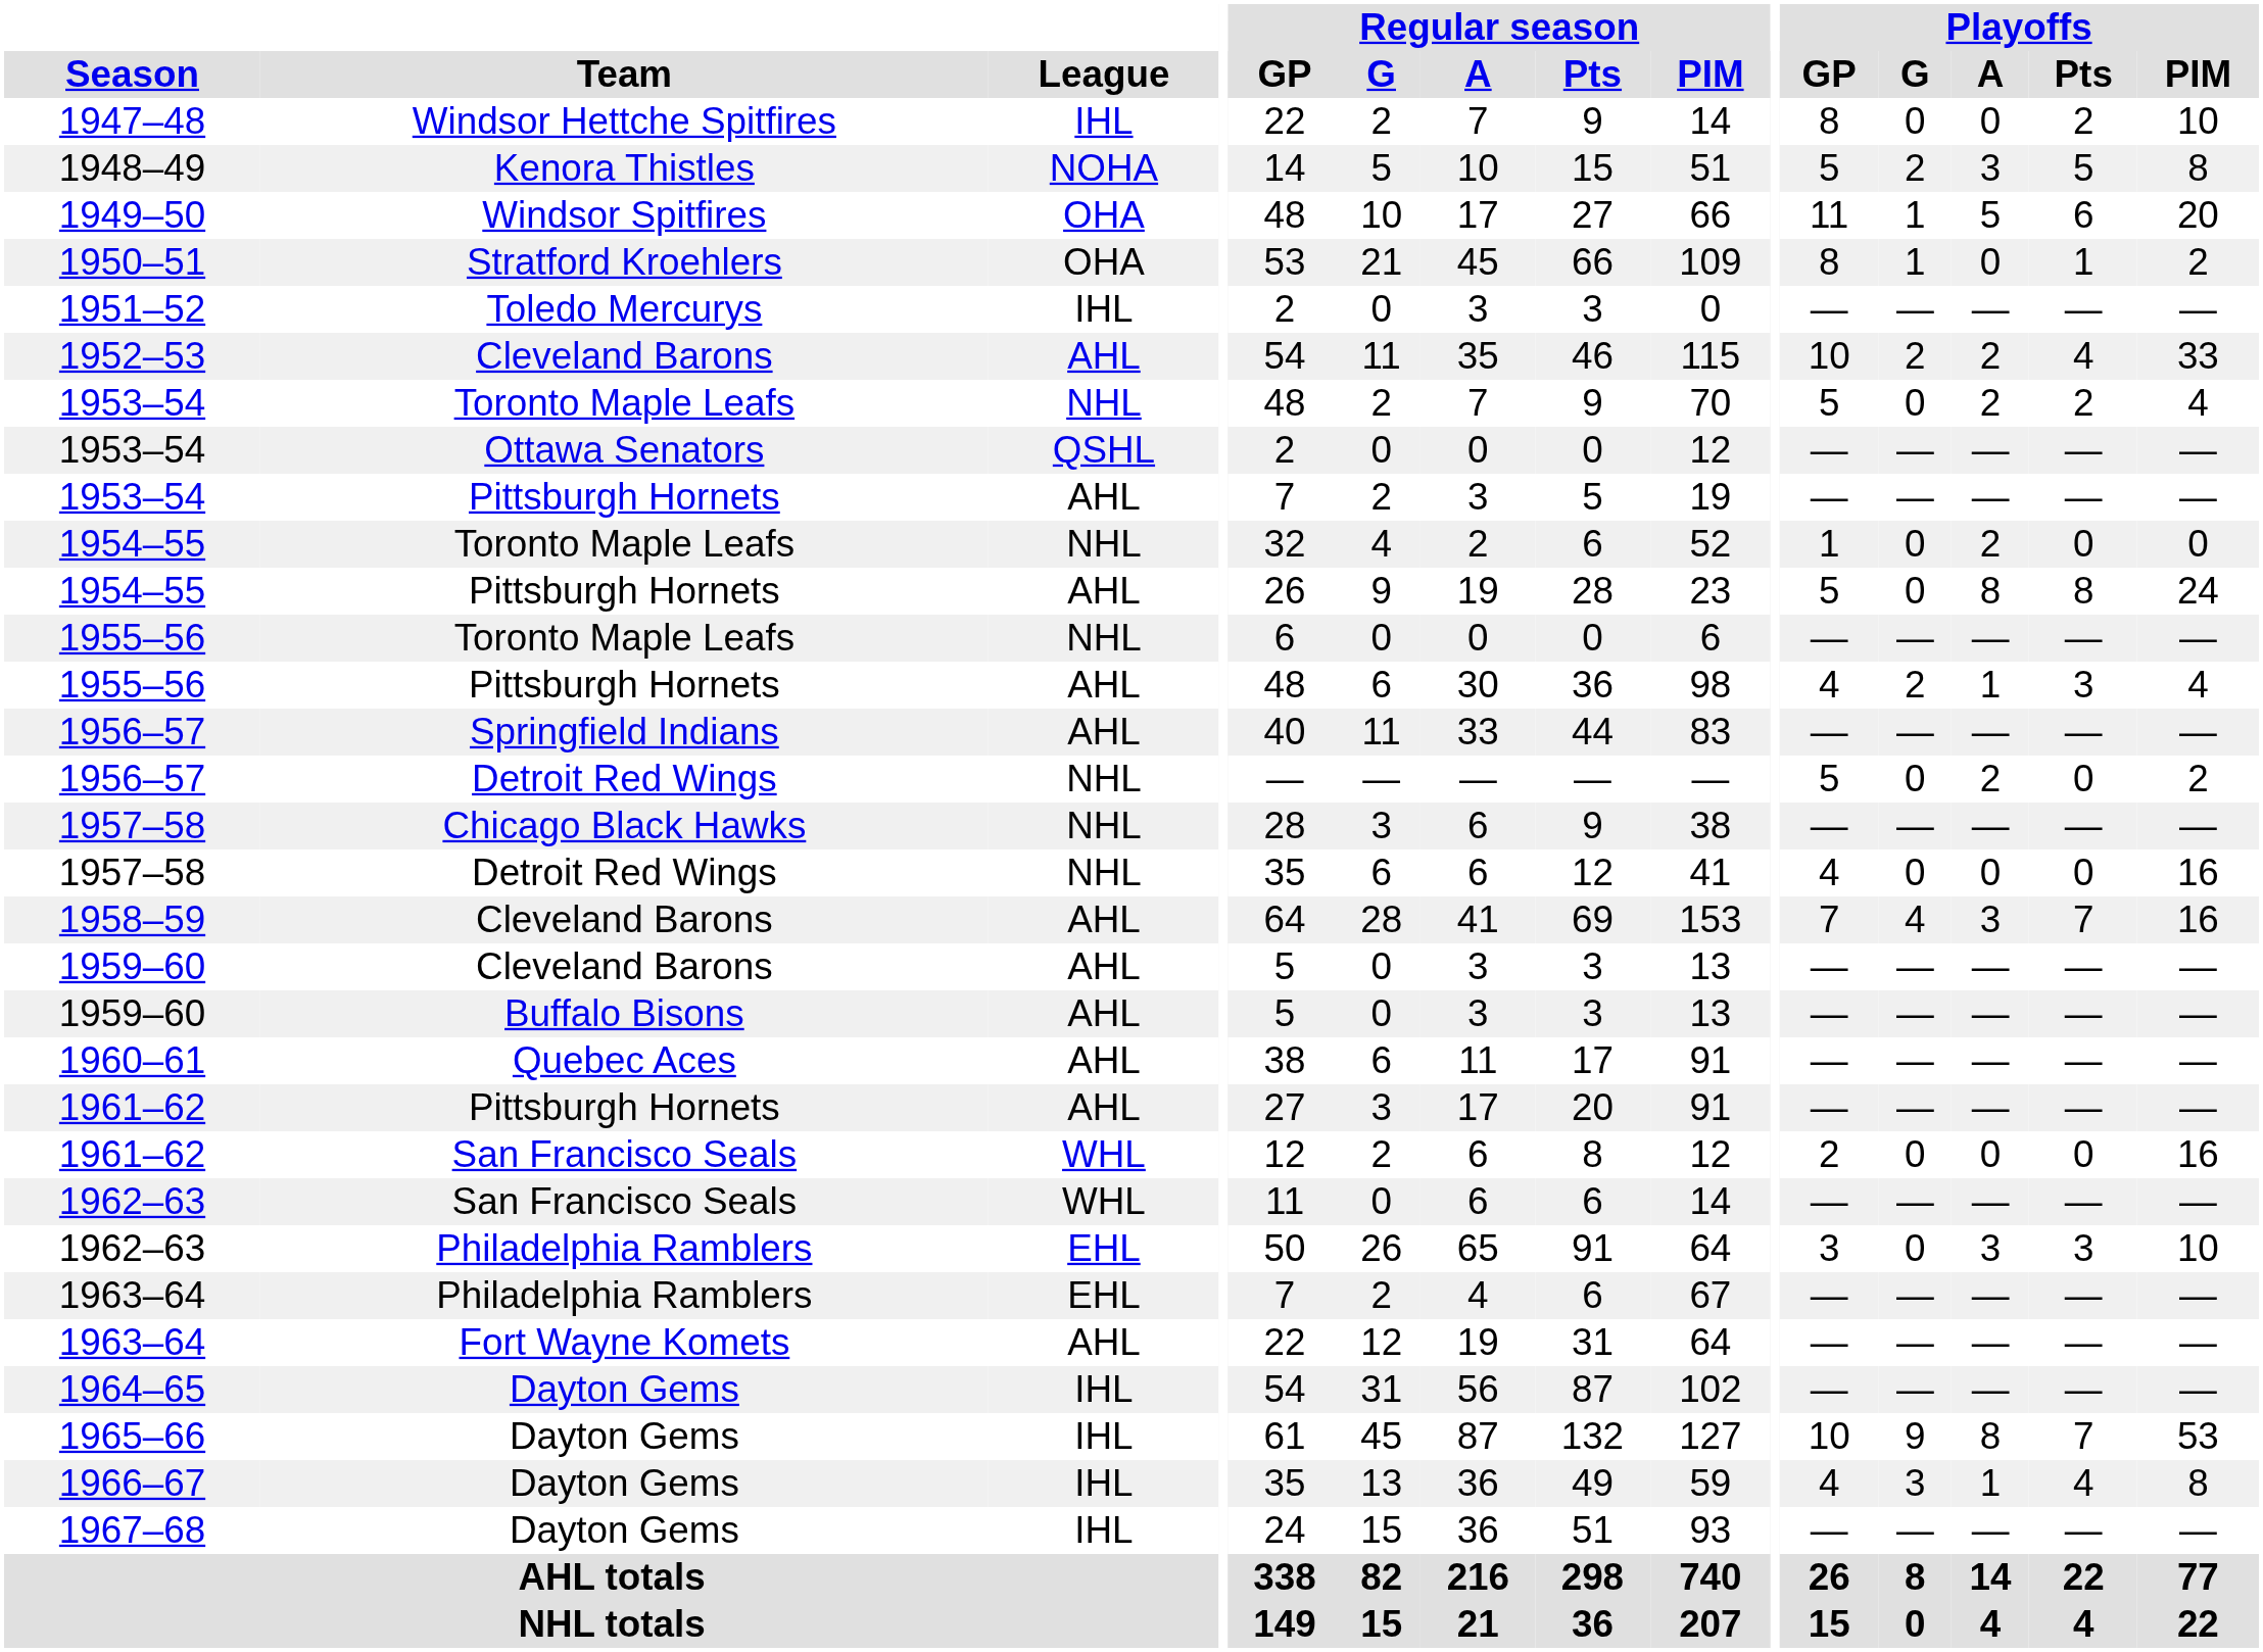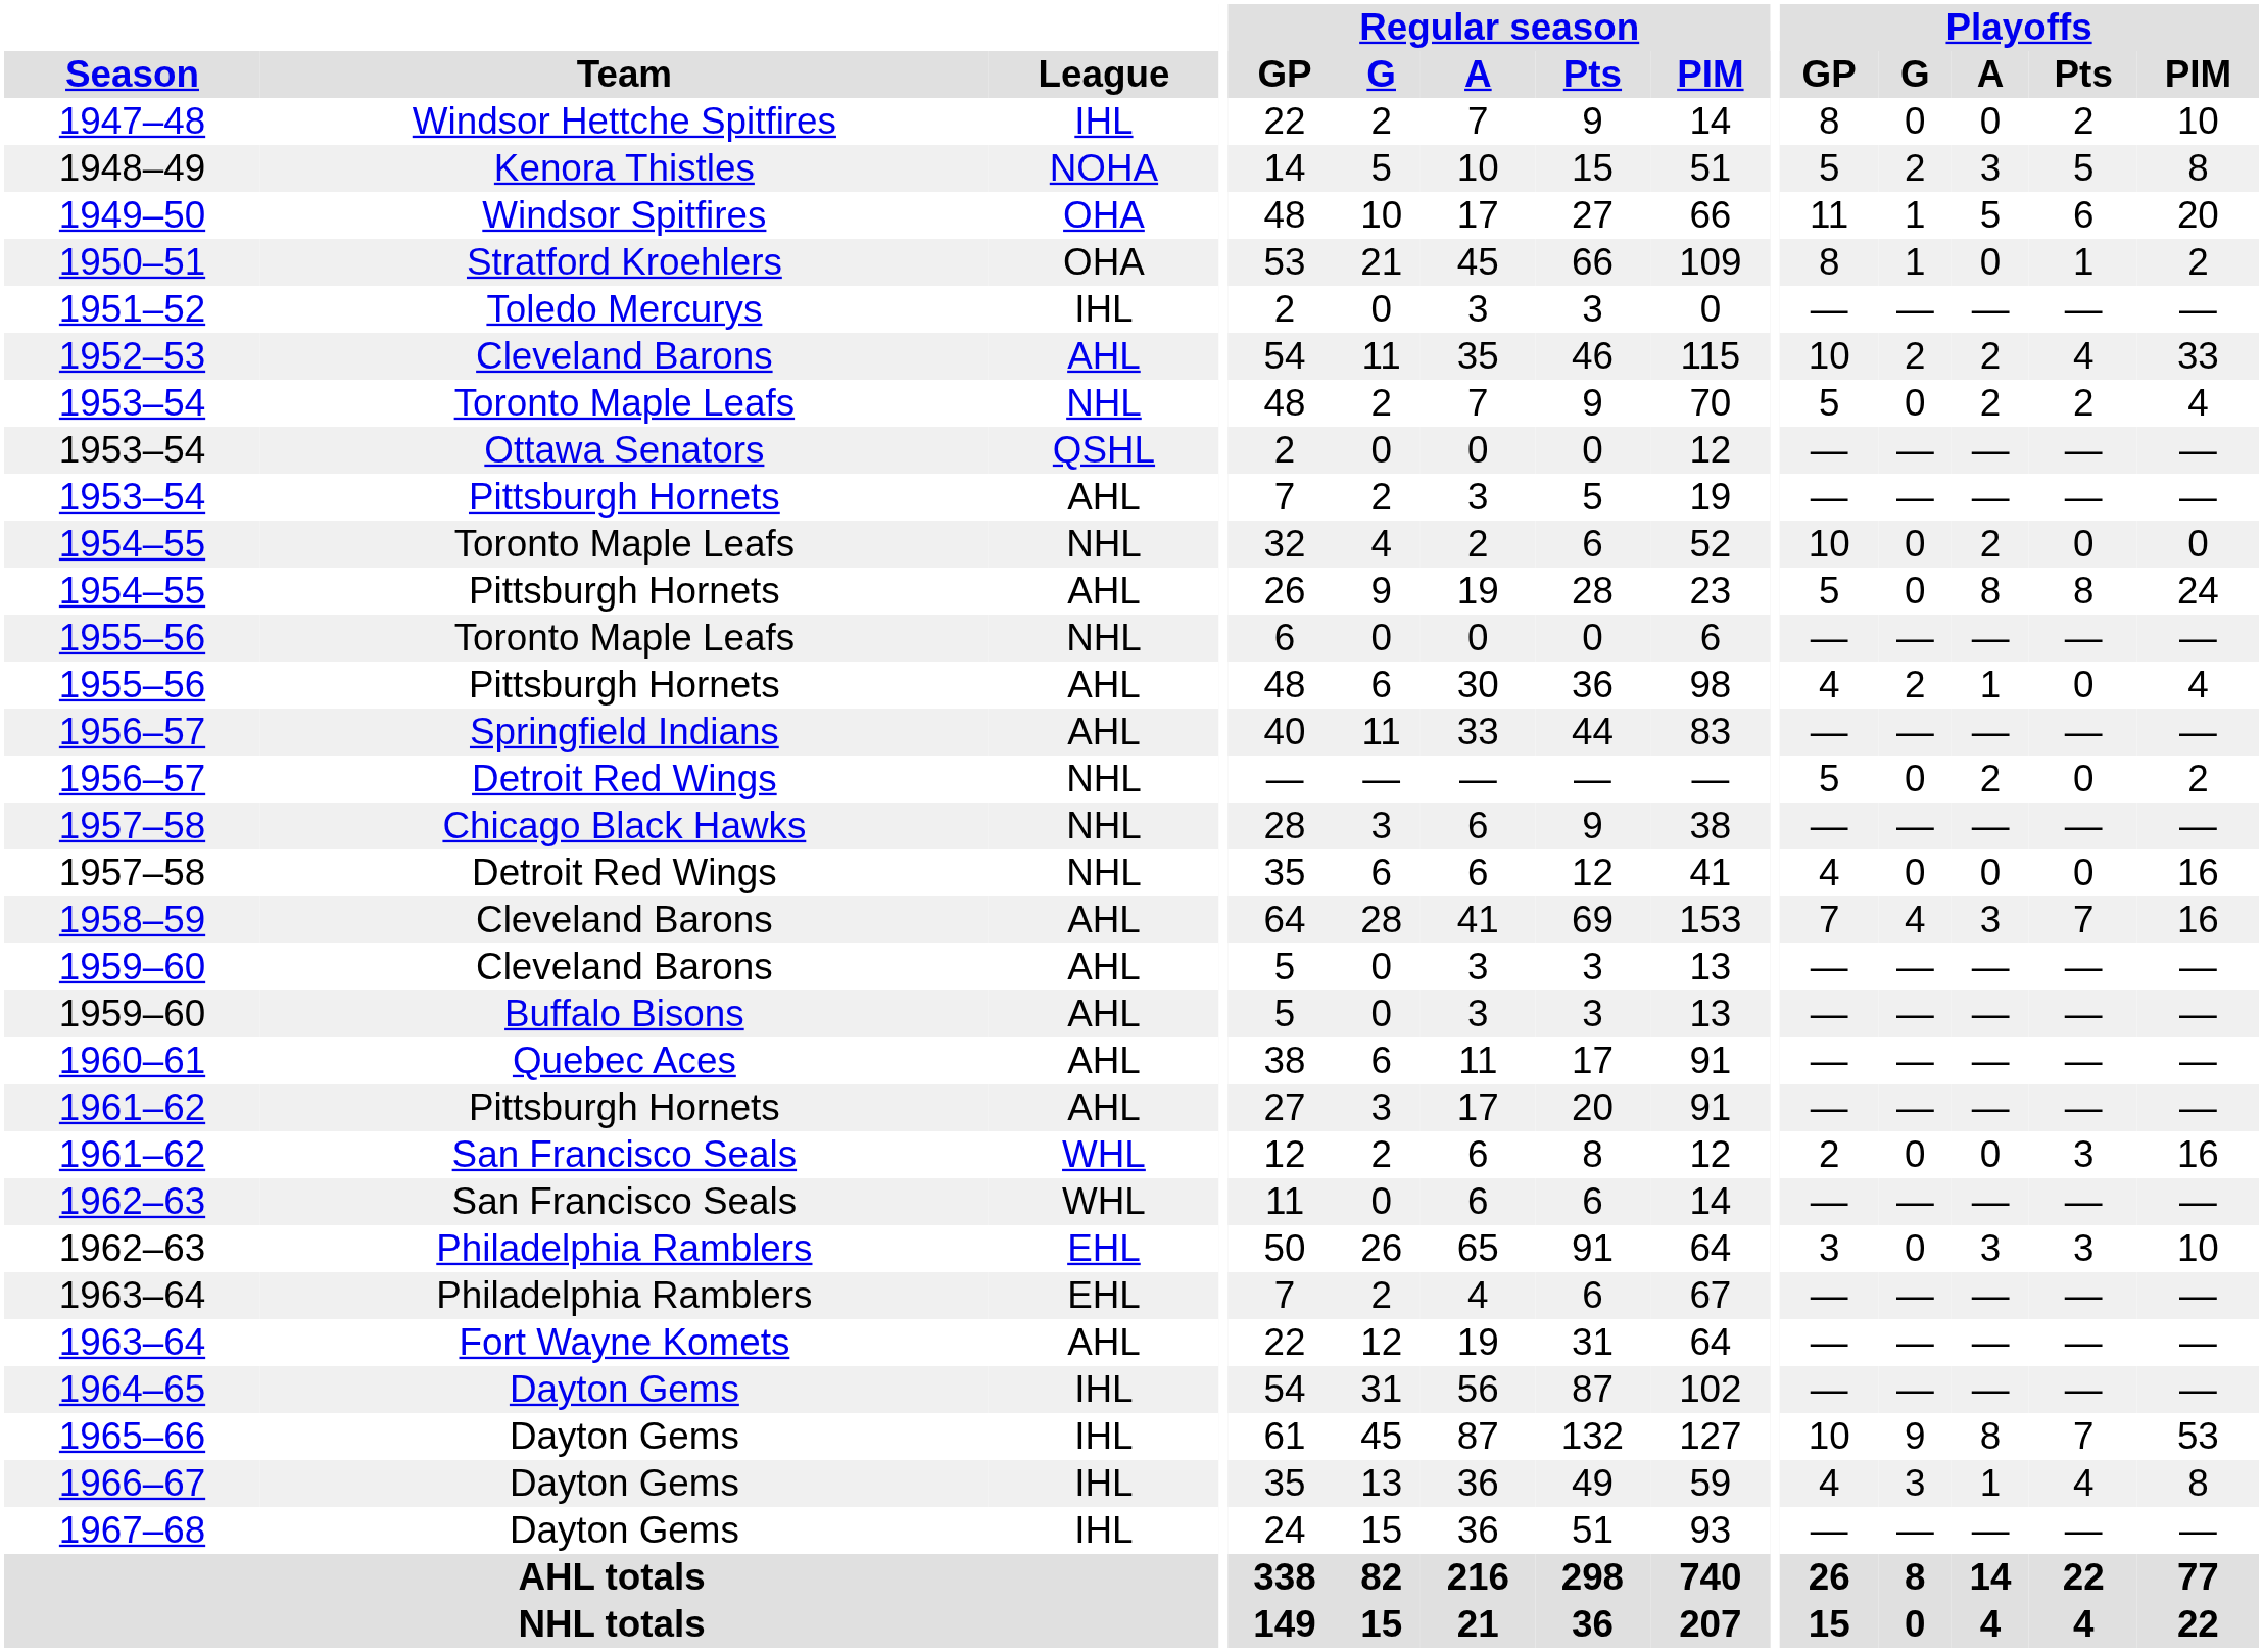1954–55 / Toronto Maple Leafs | Playoffs / GP: 1 -> 10
1955–56 / Pittsburgh Hornets | Playoffs / Pts: 3 -> 0
1961–62 / San Francisco Seals | Playoffs / Pts: 0 -> 3
